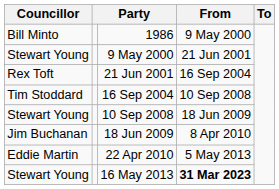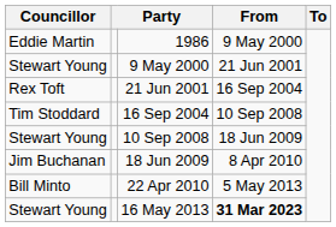1986 | Councillor: Bill Minto -> Eddie Martin
22 Apr 2010 | Councillor: Eddie Martin -> Bill Minto
